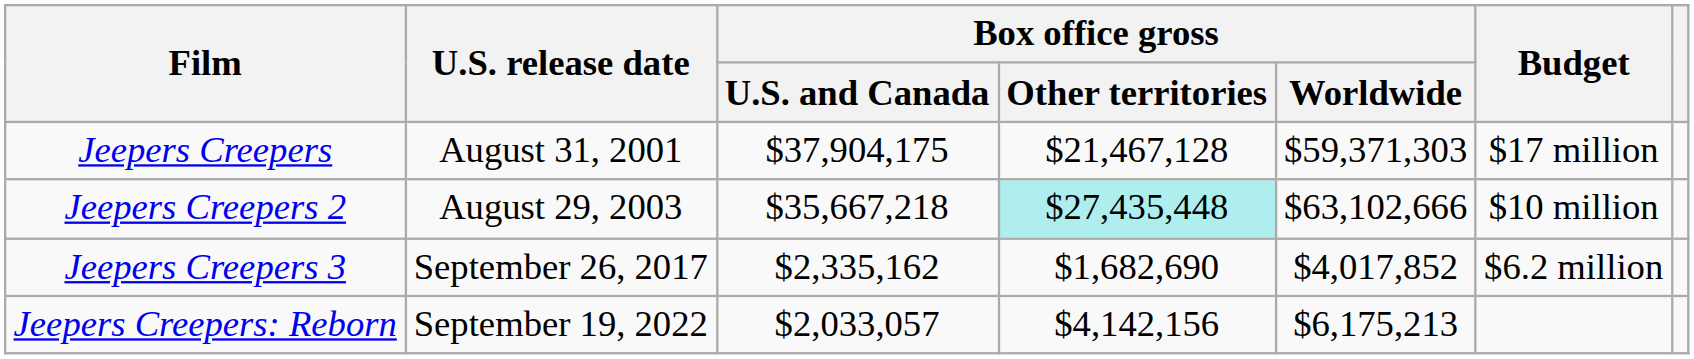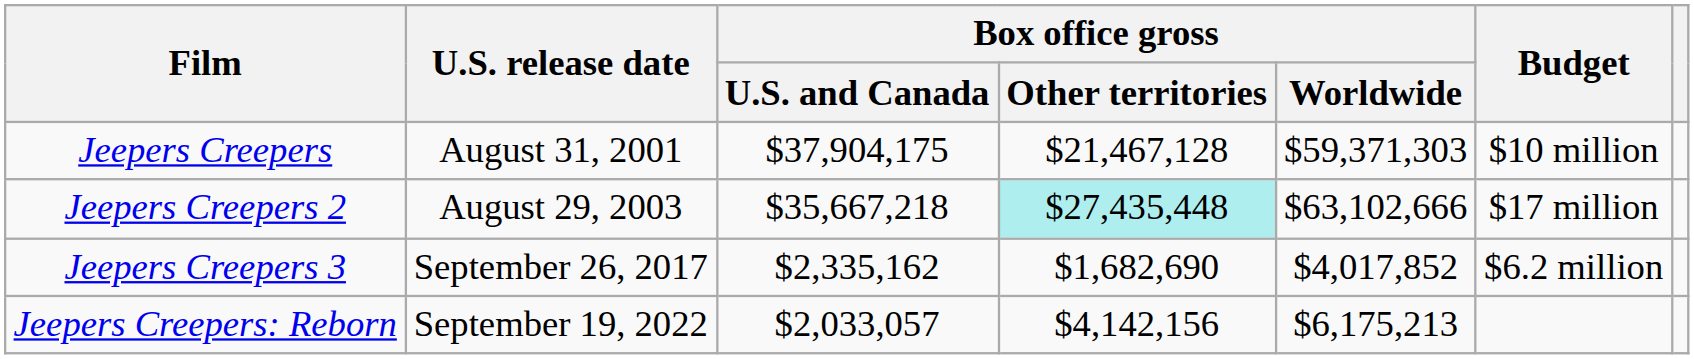Jeepers Creepers | Budget: $17 million -> $10 million
Jeepers Creepers 2 | Budget: $10 million -> $17 million
